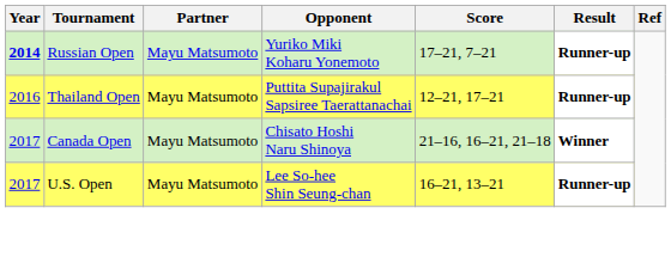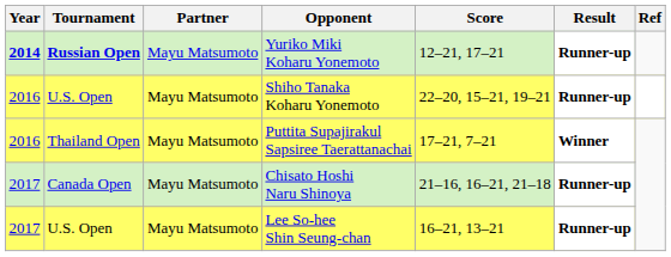Yuriko Miki Koharu Yonemoto | Tournament: normal -> bold
Yuriko Miki Koharu Yonemoto | Score: 17–21, 7–21 -> 12–21, 17–21
+ row: 2016 | U.S. Open | Mayu Matsumoto | Shiho Tanaka Koharu Yonemoto | 22–20, 15–21, 19–21 | Runner-up
Puttita Supajirakul Sapsiree Taerattanachai | Score: 12–21, 17–21 -> 17–21, 7–21
Puttita Supajirakul Sapsiree Taerattanachai | Result: Runner-up -> Winner
Chisato Hoshi Naru Shinoya | Result: Winner -> Runner-up
